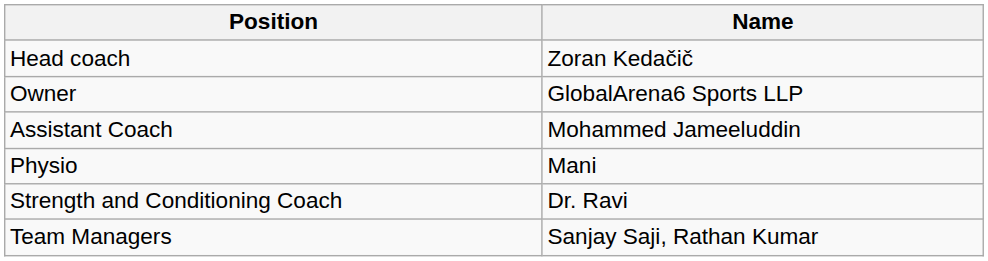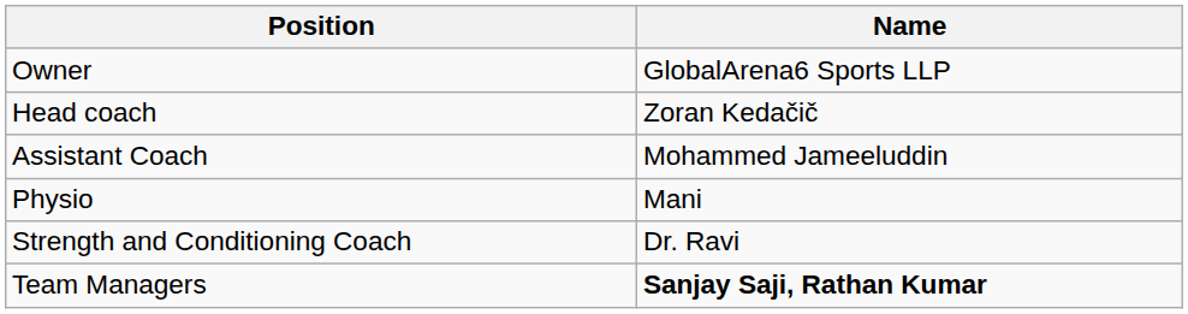rows swapped: Owner <-> Head coach
Team Managers | Name: normal -> bold
